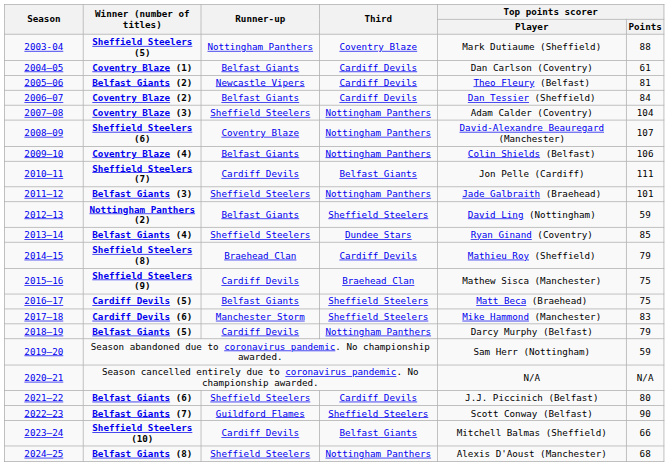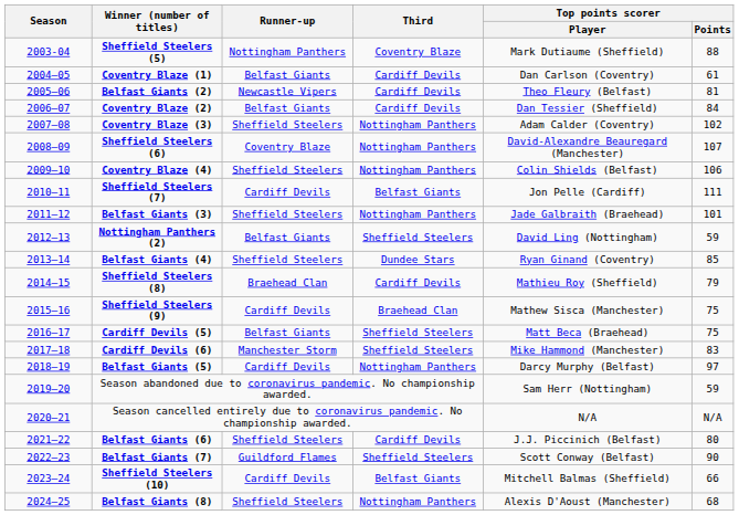Coventry Blaze (3) | Top points scorer / Points: 104 -> 102
Coventry Blaze (4) | Runner-up: Belfast Giants -> Sheffield Steelers
Belfast Giants (5) | Top points scorer / Points: 79 -> 97
